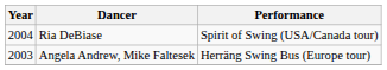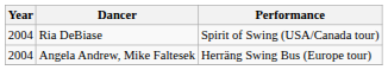Angela Andrew, Mike Faltesek | Year: 2003 -> 2004
